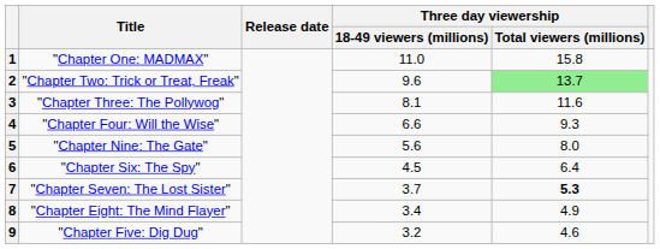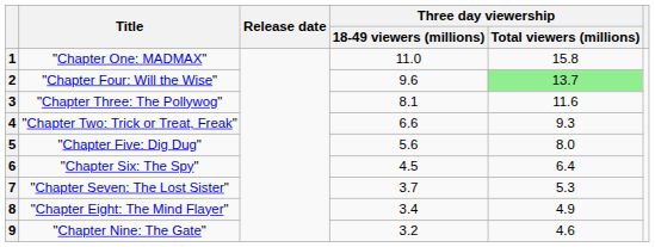2 | Title: "Chapter Two: Trick or Treat, Freak" -> "Chapter Four: Will the Wise"
4 | Title: "Chapter Four: Will the Wise" -> "Chapter Two: Trick or Treat, Freak"
5 | Title: "Chapter Nine: The Gate" -> "Chapter Five: Dig Dug"
7 | Three day viewership / Total viewers (millions): bold -> normal
9 | Title: "Chapter Five: Dig Dug" -> "Chapter Nine: The Gate"
